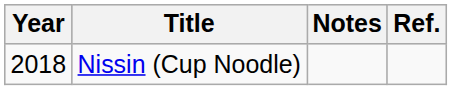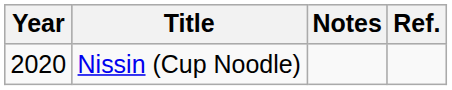Nissin (Cup Noodle) | Year: 2018 -> 2020
